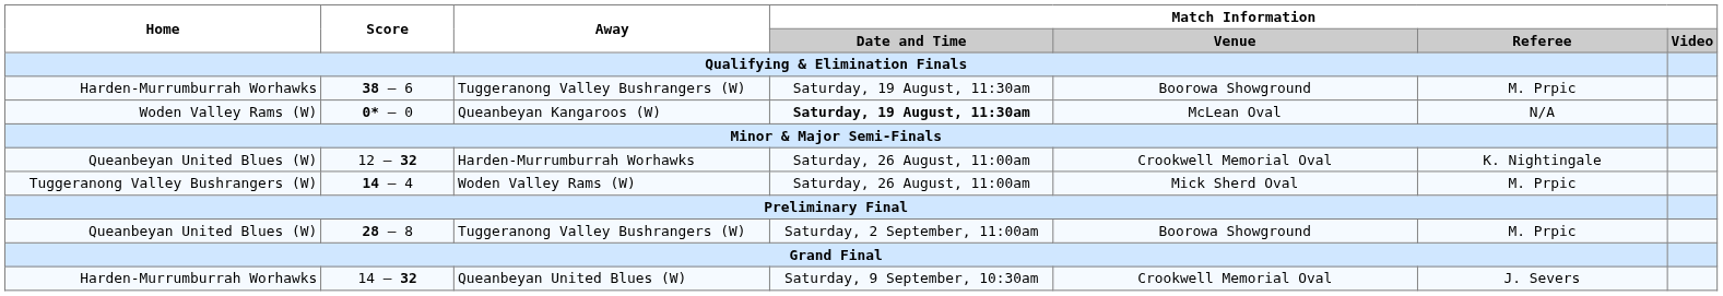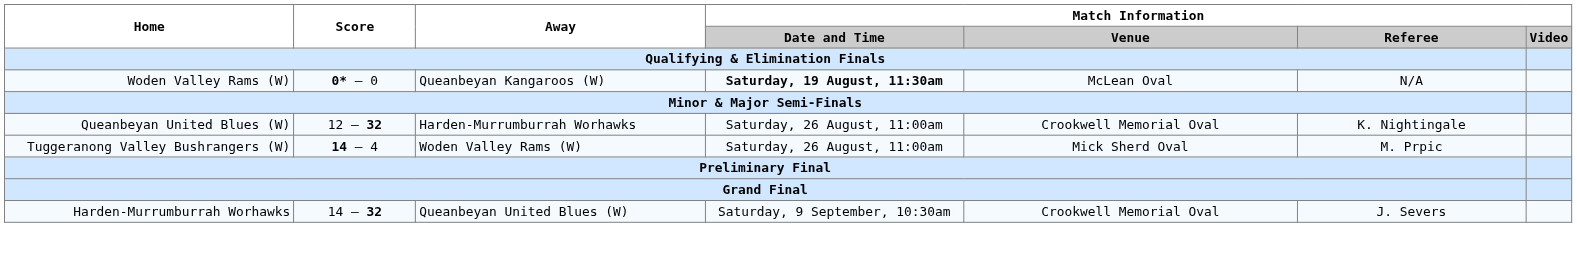- row: Harden-Murrumburrah Worhawks | 38 – 6 | Tuggeranong Valley Bushrangers (W) | Saturday, 19 August, 11:30am | Boorowa Showground | M. Prpic
- row: Queanbeyan United Blues (W) | 28 – 8 | Tuggeranong Valley Bushrangers (W) | Saturday, 2 September, 11:00am | Boorowa Showground | M. Prpic
